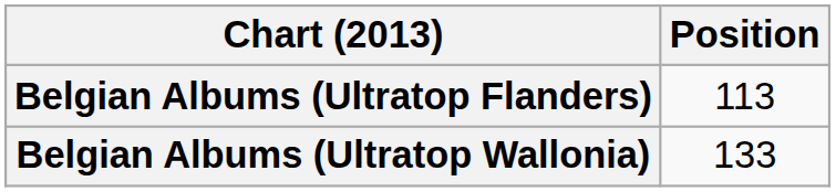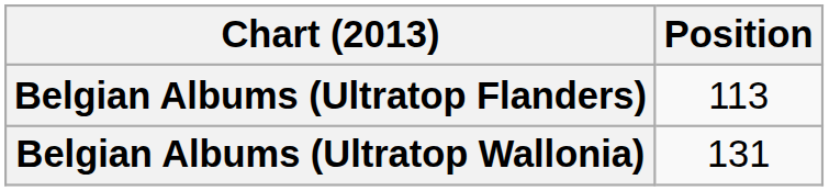Belgian Albums (Ultratop Wallonia) | Position: 133 -> 131
